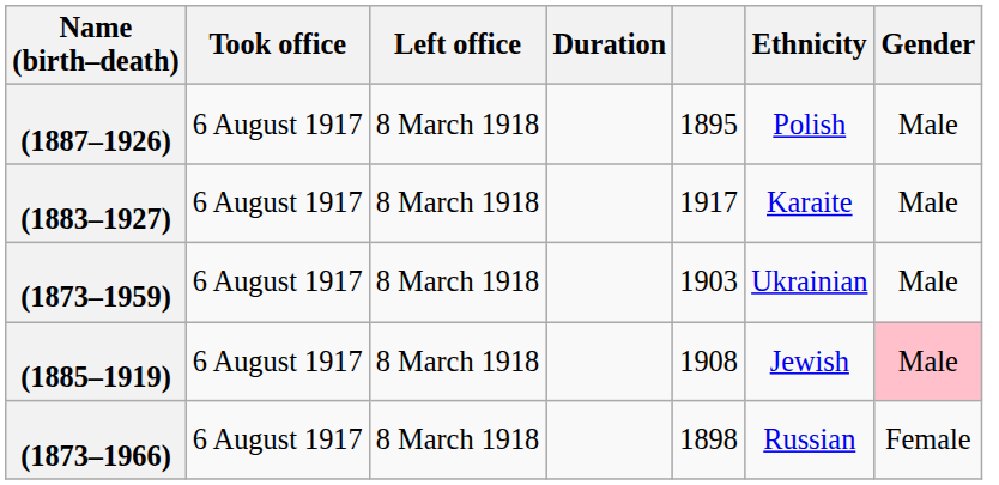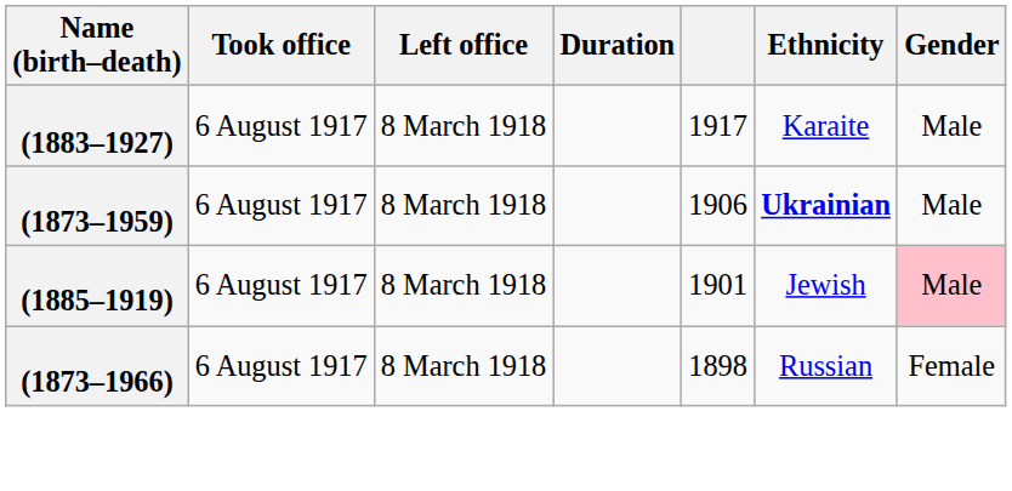- row: (1887–1926) | 6 August 1917 | 8 March 1918 | 1895 | Polish | Male
(1873–1959) | column 5: 1903 -> 1906
(1873–1959) | Ethnicity: normal -> bold
(1885–1919) | column 5: 1908 -> 1901
